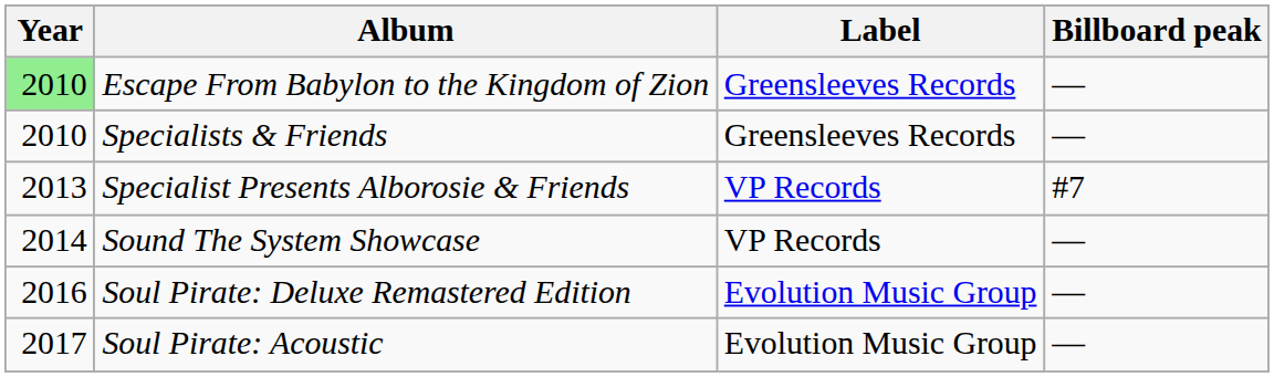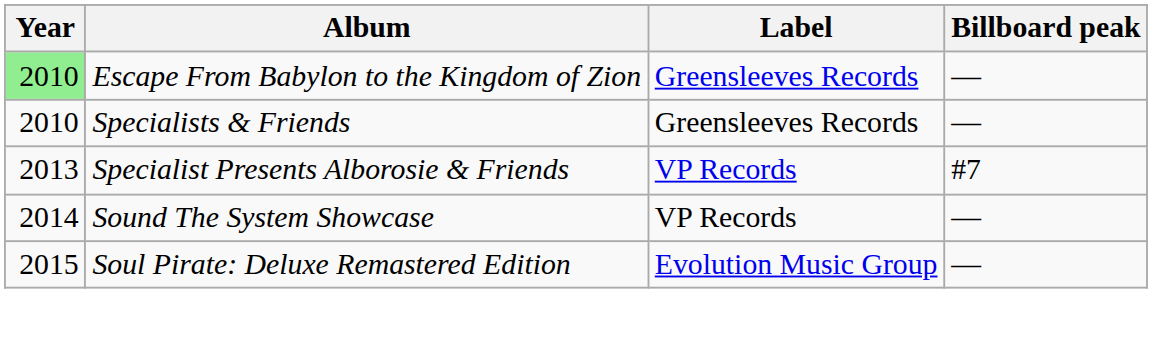Soul Pirate: Deluxe Remastered Edition | Year: 2016 -> 2015
- row: 2017 | Soul Pirate: Acoustic | Evolution Music Group | —
